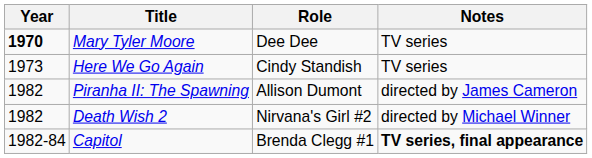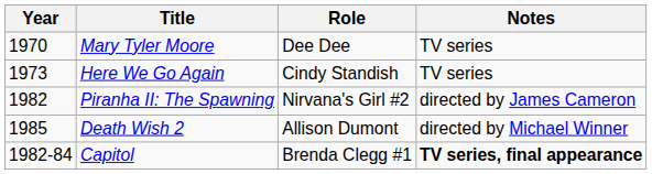Mary Tyler Moore | Year: bold -> normal
Piranha II: The Spawning | Role: Allison Dumont -> Nirvana's Girl #2
Death Wish 2 | Year: 1982 -> 1985
Death Wish 2 | Role: Nirvana's Girl #2 -> Allison Dumont
